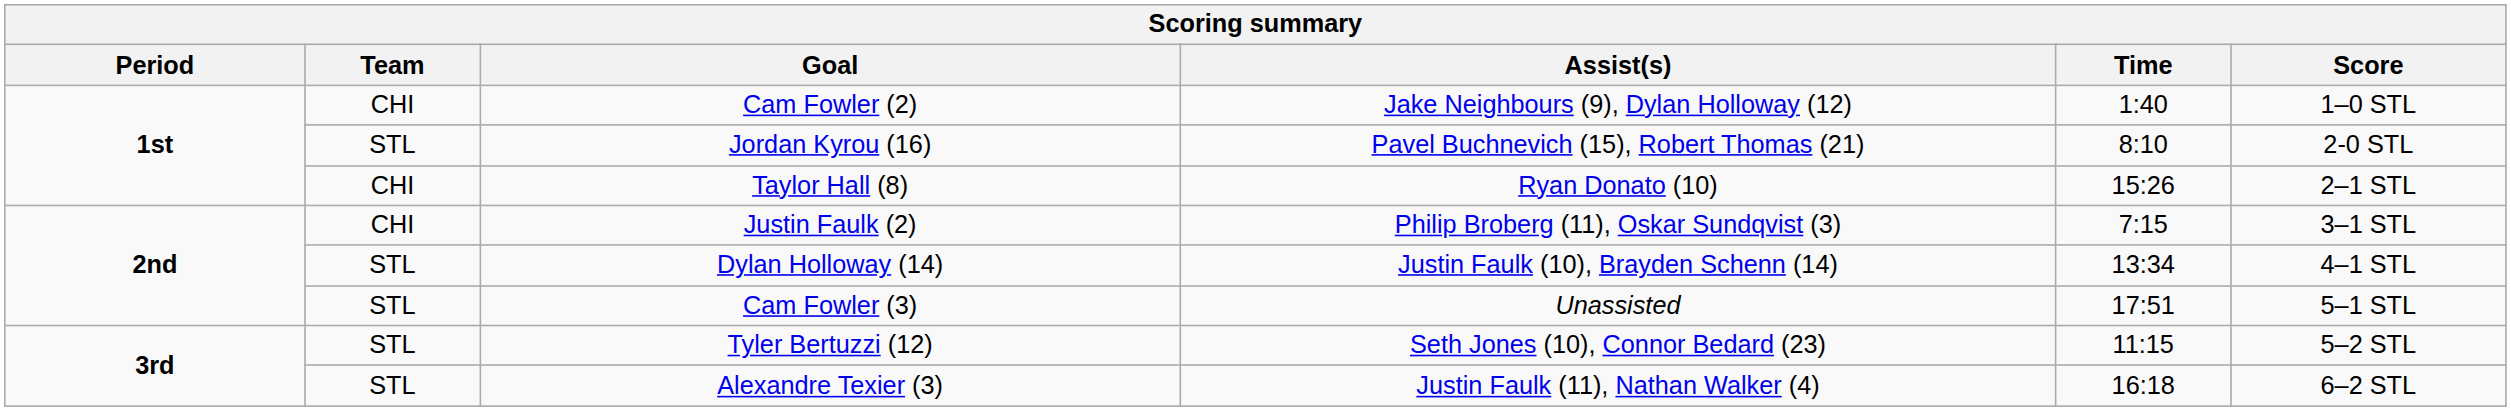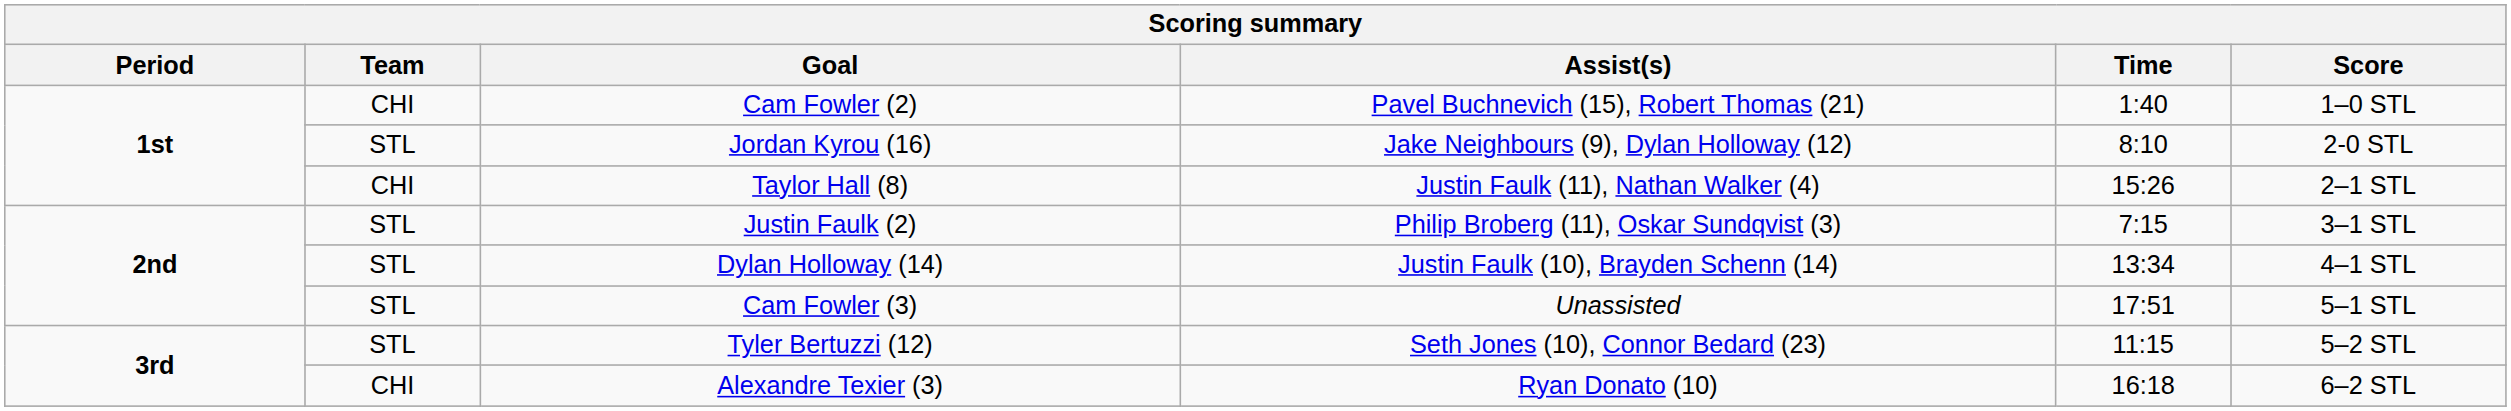Cam Fowler (2) | Assist(s): Jake Neighbours (9), Dylan Holloway (12) -> Pavel Buchnevich (15), Robert Thomas (21)
Jordan Kyrou (16) | Assist(s): Pavel Buchnevich (15), Robert Thomas (21) -> Jake Neighbours (9), Dylan Holloway (12)
Taylor Hall (8) | Assist(s): Ryan Donato (10) -> Justin Faulk (11), Nathan Walker (4)
Justin Faulk (2) | Team: CHI -> STL
Alexandre Texier (3) | Team: STL -> CHI
Alexandre Texier (3) | Assist(s): Justin Faulk (11), Nathan Walker (4) -> Ryan Donato (10)
